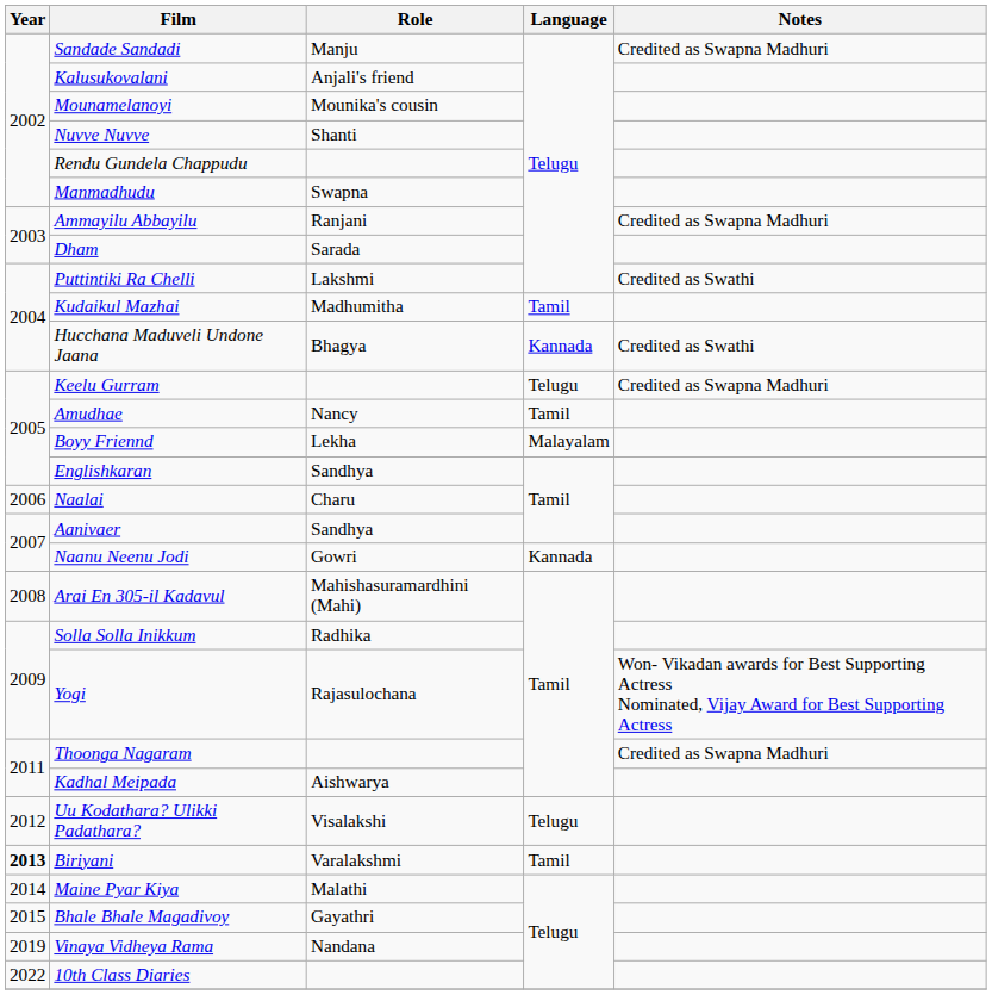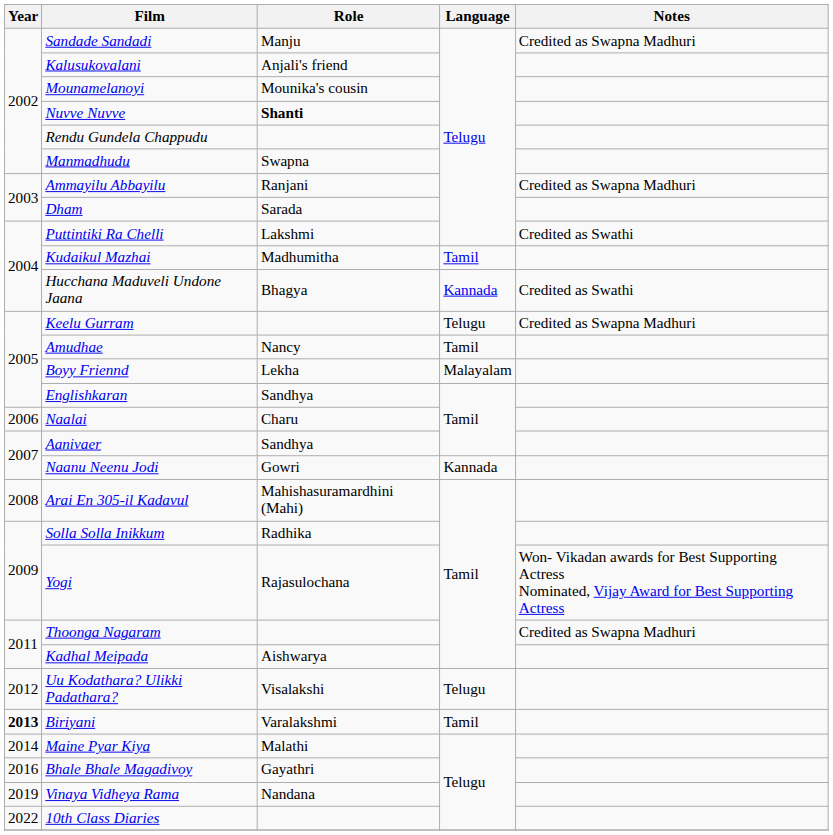Nuvve Nuvve | Role: normal -> bold
Bhale Bhale Magadivoy | Year: 2015 -> 2016
